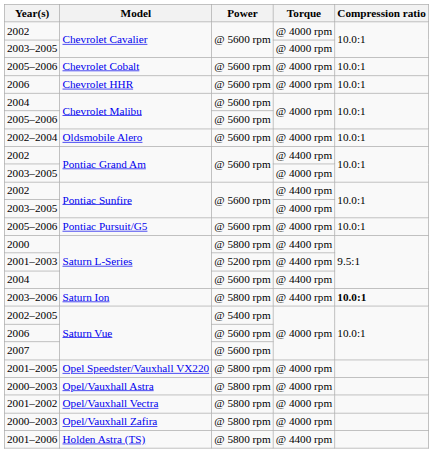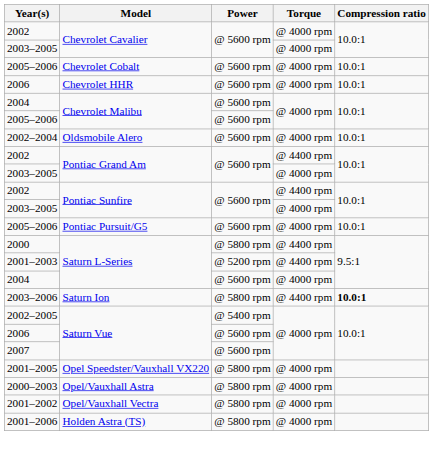2004 / Saturn L-Series | Torque: @ 4400 rpm -> @ 4000 rpm
- row: 2000–2003 | Opel/Vauxhall Zafira | @ 5800 rpm | @ 4000 rpm
Holden Astra (TS) | Torque: @ 4400 rpm -> @ 4000 rpm
